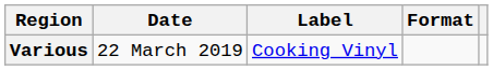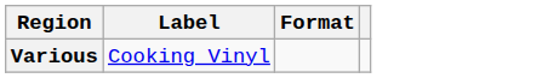- column: Date | 22 March 2019
